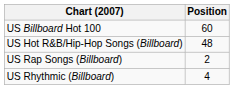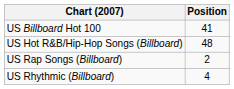US Billboard Hot 100 | Position: 60 -> 41
